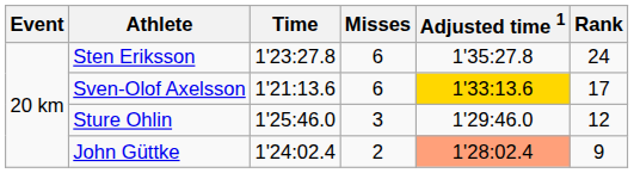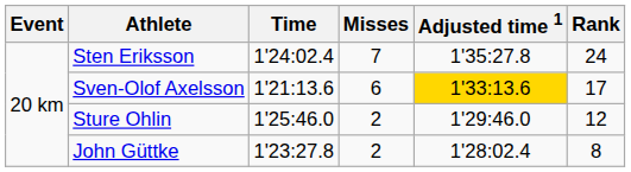Sten Eriksson | Time: 1'23:27.8 -> 1'24:02.4
Sten Eriksson | Misses: 6 -> 7
Sture Ohlin | Misses: 3 -> 2
John Güttke | Time: 1'24:02.4 -> 1'23:27.8
John Güttke | Adjusted time 1: lightsalmon background -> no background
John Güttke | Rank: 9 -> 8
